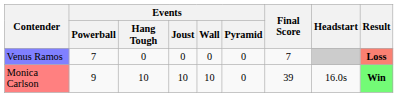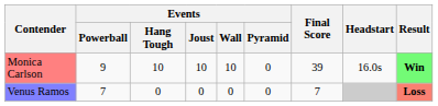rows swapped: Monica Carlson <-> Venus Ramos
